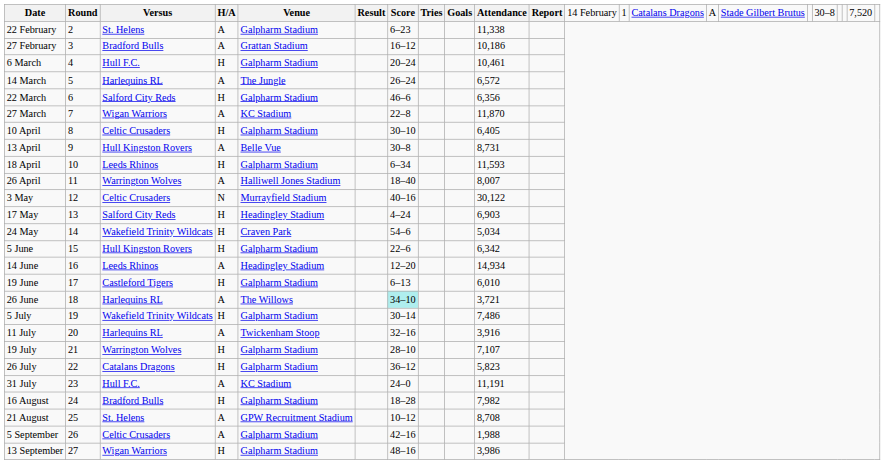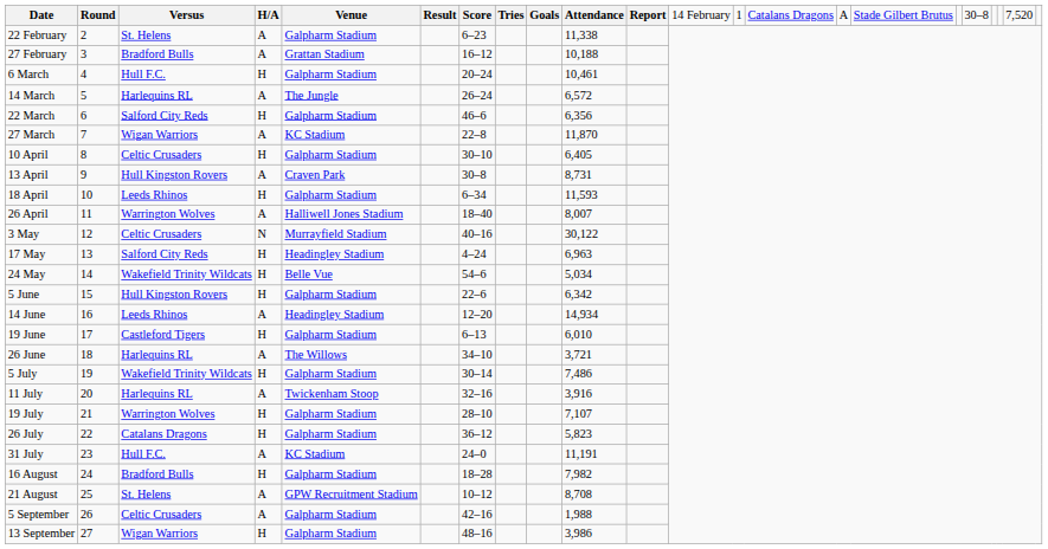27 February | column 10: 10,186 -> 10,188
13 April | column 5: Belle Vue -> Craven Park
17 May | column 10: 6,903 -> 6,963
24 May | column 5: Craven Park -> Belle Vue
26 June | column 7: paleturquoise background -> no background
